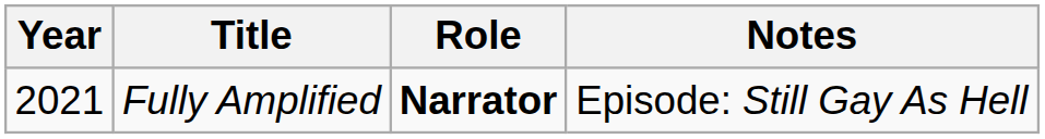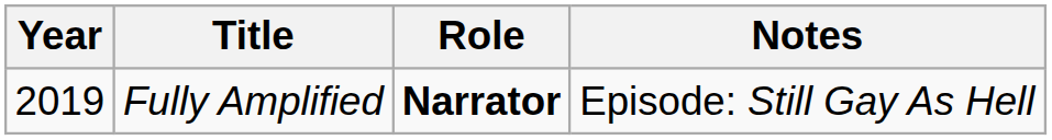Fully Amplified | Year: 2021 -> 2019
